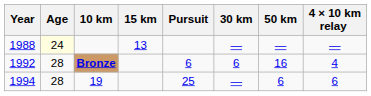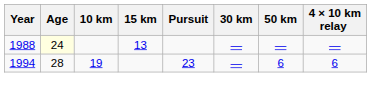- row: 1992 | 28 | Bronze | 6 | 6 | 16 | 4
1994 | Pursuit: 25 -> 23
